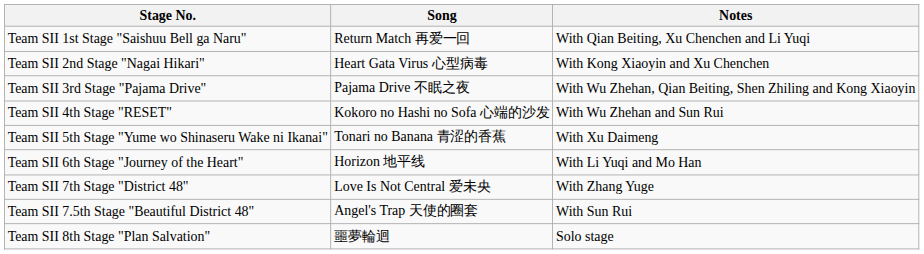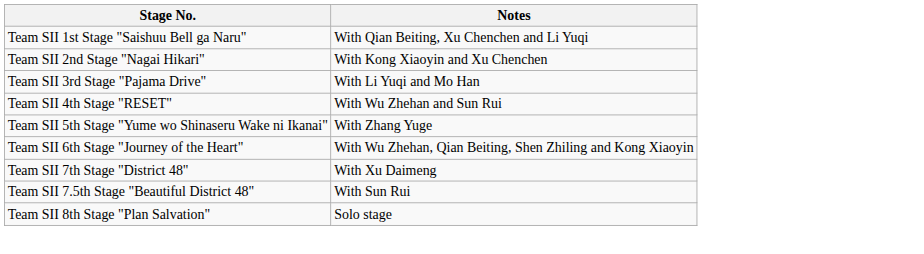- column: Song | Return Match 再爱一回 | Heart Gata Virus 心型病毒 | Pajama Drive 不眠之夜 | Kokoro no Hashi no Sofa 心端的沙发 | Tonari no Banana 青涩的香蕉 | Horizon 地平线 | Love Is Not Central 爱未央 | Angel's Trap 天使的圈套 | 噩夢輪迴
Team SII 3rd Stage "Pajama Drive" | Notes: With Wu Zhehan, Qian Beiting, Shen Zhiling and Kong Xiaoyin -> With Li Yuqi and Mo Han
Team SII 5th Stage "Yume wo Shinaseru Wake ni Ikanai" | Notes: With Xu Daimeng -> With Zhang Yuge
Team SII 6th Stage "Journey of the Heart" | Notes: With Li Yuqi and Mo Han -> With Wu Zhehan, Qian Beiting, Shen Zhiling and Kong Xiaoyin
Team SII 7th Stage "District 48" | Notes: With Zhang Yuge -> With Xu Daimeng
